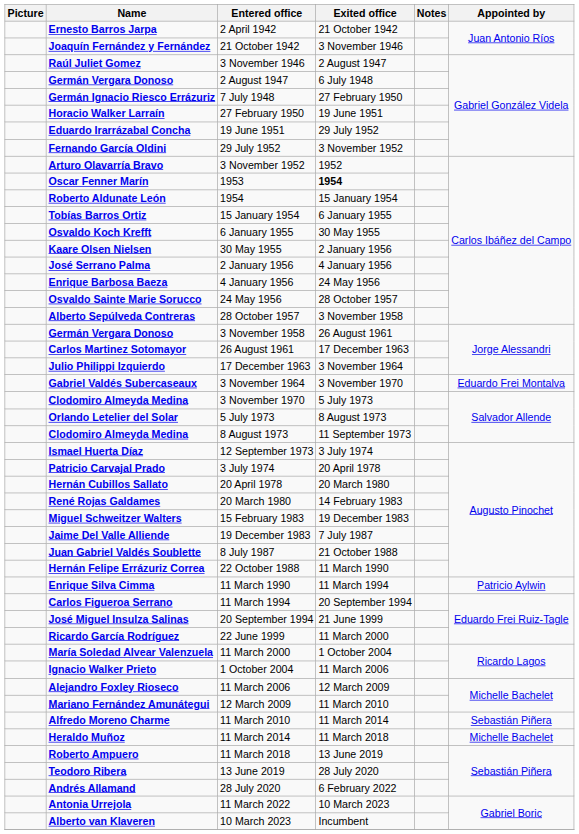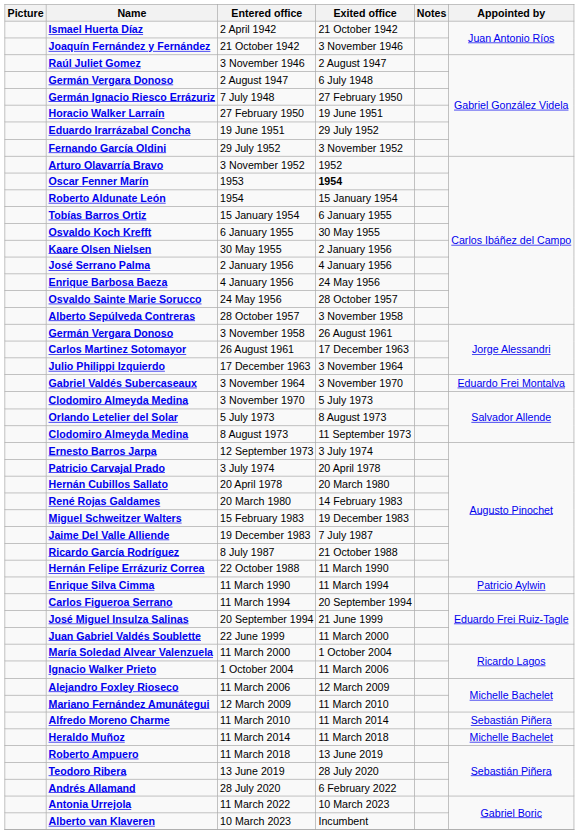2 April 1942 | Name: Ernesto Barros Jarpa -> Ismael Huerta Díaz
12 September 1973 | Name: Ismael Huerta Díaz -> Ernesto Barros Jarpa
8 July 1987 | Name: Juan Gabriel Valdés Soublette -> Ricardo García Rodríguez
22 June 1999 | Name: Ricardo García Rodríguez -> Juan Gabriel Valdés Soublette
